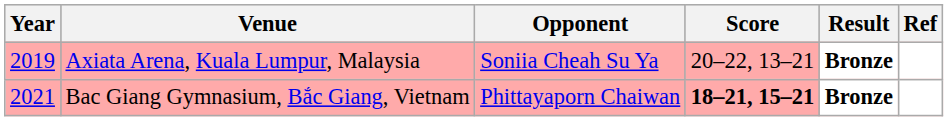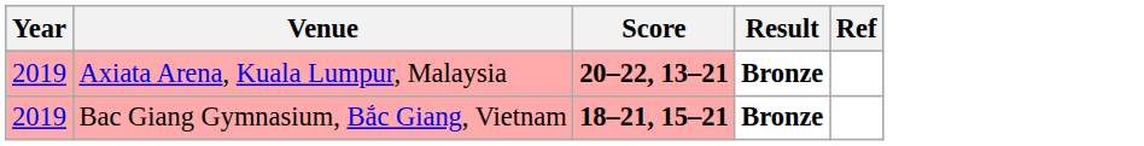- column: Opponent | Soniia Cheah Su Ya | Phittayaporn Chaiwan
Axiata Arena, Kuala Lumpur, Malaysia | Score: normal -> bold
Bac Giang Gymnasium, Bắc Giang, Vietnam | Year: 2021 -> 2019
